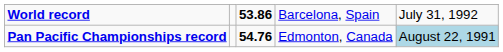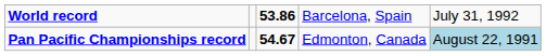Pan Pacific Championships record | column 3: 54.76 -> 54.67
